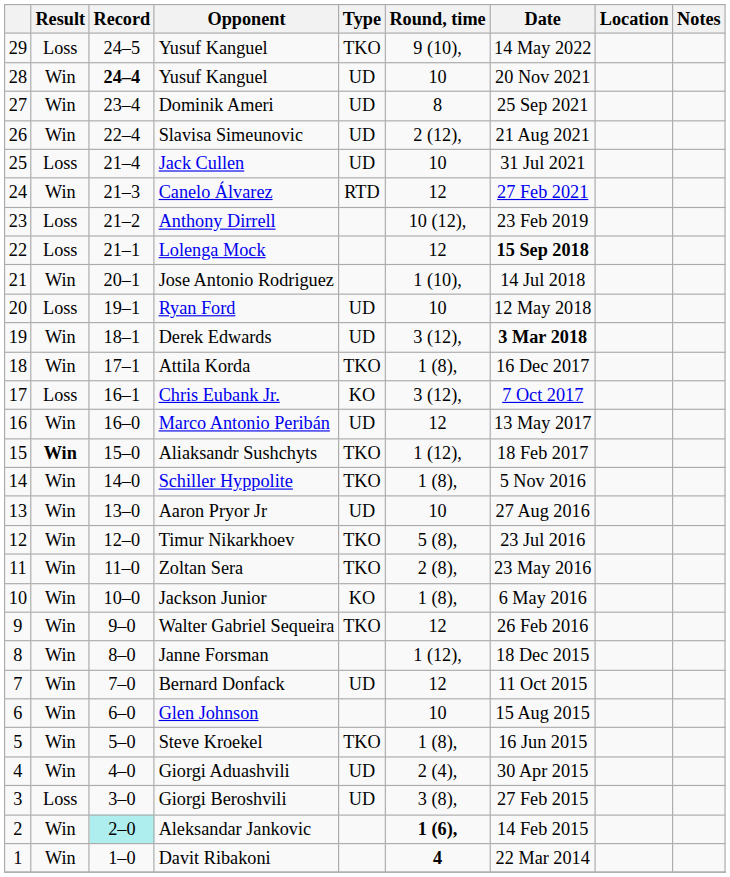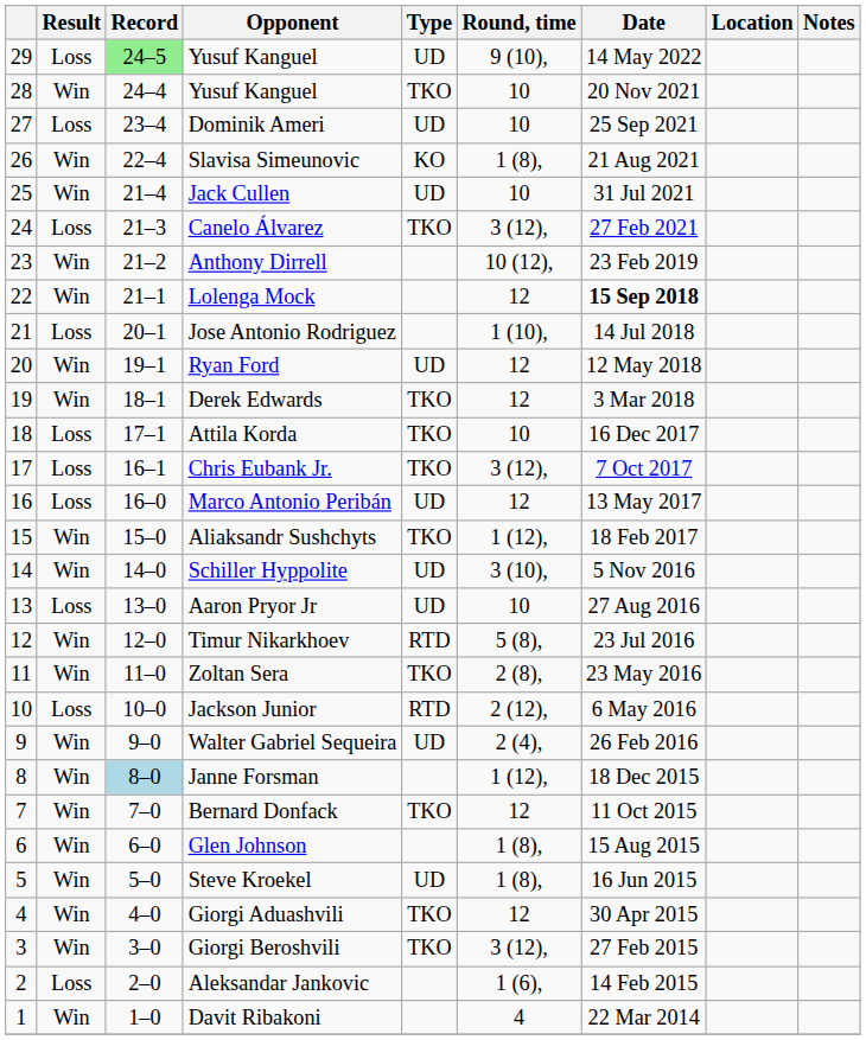29 / Yusuf Kanguel | Record: no background -> lightgreen background
29 / Yusuf Kanguel | Type: TKO -> UD
28 / Yusuf Kanguel | Record: bold -> normal
28 / Yusuf Kanguel | Type: UD -> TKO
Dominik Ameri | Result: Win -> Loss
Dominik Ameri | Round, time: 8 -> 10
Slavisa Simeunovic | Type: UD -> KO
Slavisa Simeunovic | Round, time: 2 (12), -> 1 (8),
Jack Cullen | Result: Loss -> Win
Canelo Álvarez | Result: Win -> Loss
Canelo Álvarez | Type: RTD -> TKO
Canelo Álvarez | Round, time: 12 -> 3 (12),
Anthony Dirrell | Result: Loss -> Win
Lolenga Mock | Result: Loss -> Win
Jose Antonio Rodriguez | Result: Win -> Loss
Ryan Ford | Result: Loss -> Win
Ryan Ford | Round, time: 10 -> 12
Derek Edwards | Type: UD -> TKO
Derek Edwards | Round, time: 3 (12), -> 12
Derek Edwards | Date: bold -> normal
Attila Korda | Result: Win -> Loss
Attila Korda | Round, time: 1 (8), -> 10
Chris Eubank Jr. | Type: KO -> TKO
Marco Antonio Peribán | Result: Win -> Loss
Aliaksandr Sushchyts | Result: bold -> normal
Schiller Hyppolite | Type: TKO -> UD
Schiller Hyppolite | Round, time: 1 (8), -> 3 (10),
Aaron Pryor Jr | Result: Win -> Loss
Timur Nikarkhoev | Type: TKO -> RTD
Jackson Junior | Result: Win -> Loss
Jackson Junior | Type: KO -> RTD
Jackson Junior | Round, time: 1 (8), -> 2 (12),
Walter Gabriel Sequeira | Type: TKO -> UD
Walter Gabriel Sequeira | Round, time: 12 -> 2 (4),
Janne Forsman | Record: no background -> lightblue background
Bernard Donfack | Type: UD -> TKO
Glen Johnson | Round, time: 10 -> 1 (8),
Steve Kroekel | Type: TKO -> UD
Giorgi Aduashvili | Type: UD -> TKO
Giorgi Aduashvili | Round, time: 2 (4), -> 12
Giorgi Beroshvili | Result: Loss -> Win
Giorgi Beroshvili | Type: UD -> TKO
Giorgi Beroshvili | Round, time: 3 (8), -> 3 (12),
Aleksandar Jankovic | Result: Win -> Loss
Aleksandar Jankovic | Record: paleturquoise background -> no background
Aleksandar Jankovic | Round, time: bold -> normal
Davit Ribakoni | Round, time: bold -> normal
